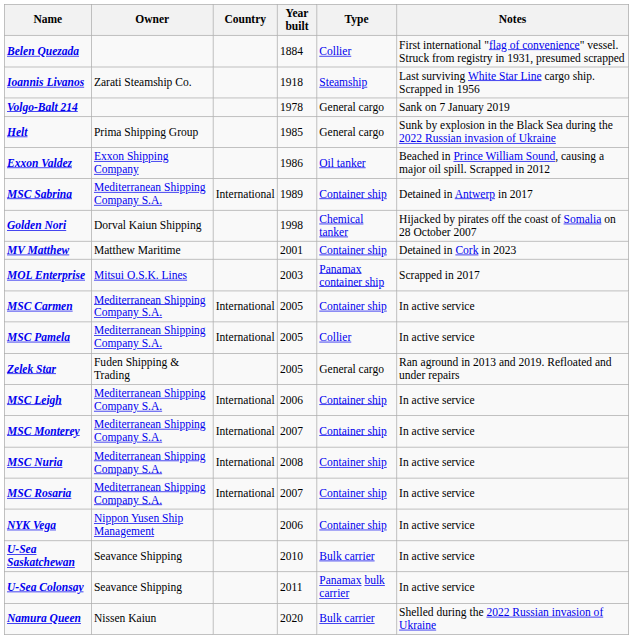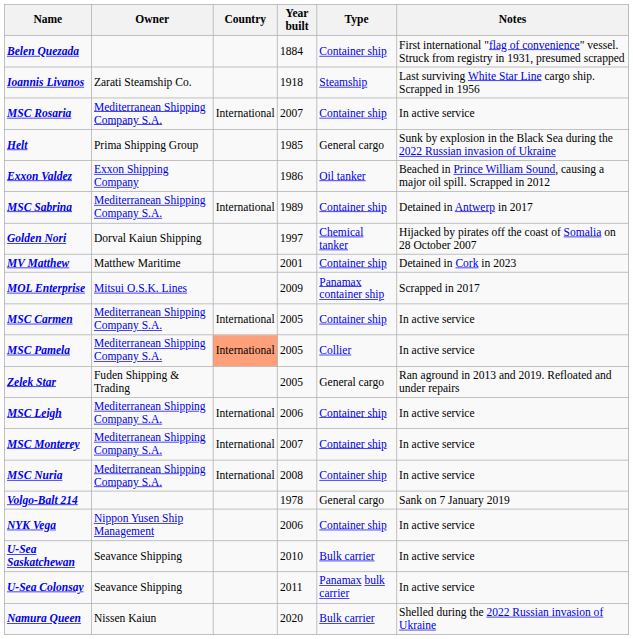Belen Quezada | Type: Collier -> Container ship
rows swapped: Volgo-Balt 214 <-> MSC Rosaria
Golden Nori | Year built: 1998 -> 1997
MOL Enterprise | Year built: 2003 -> 2009
MSC Pamela | Country: no background -> lightsalmon background
